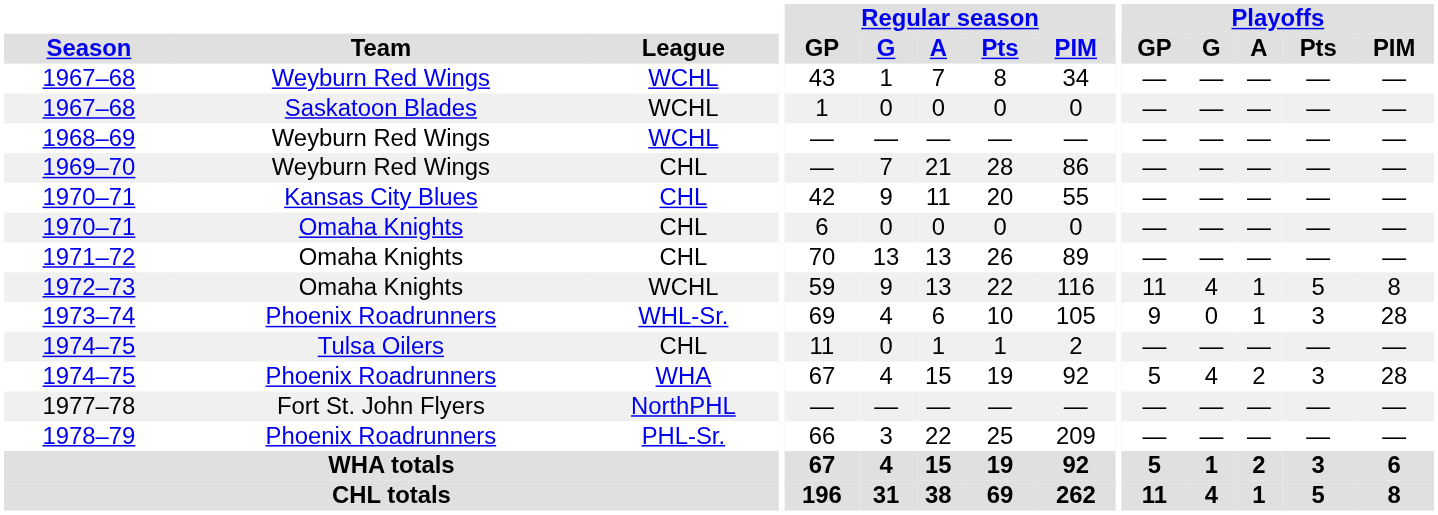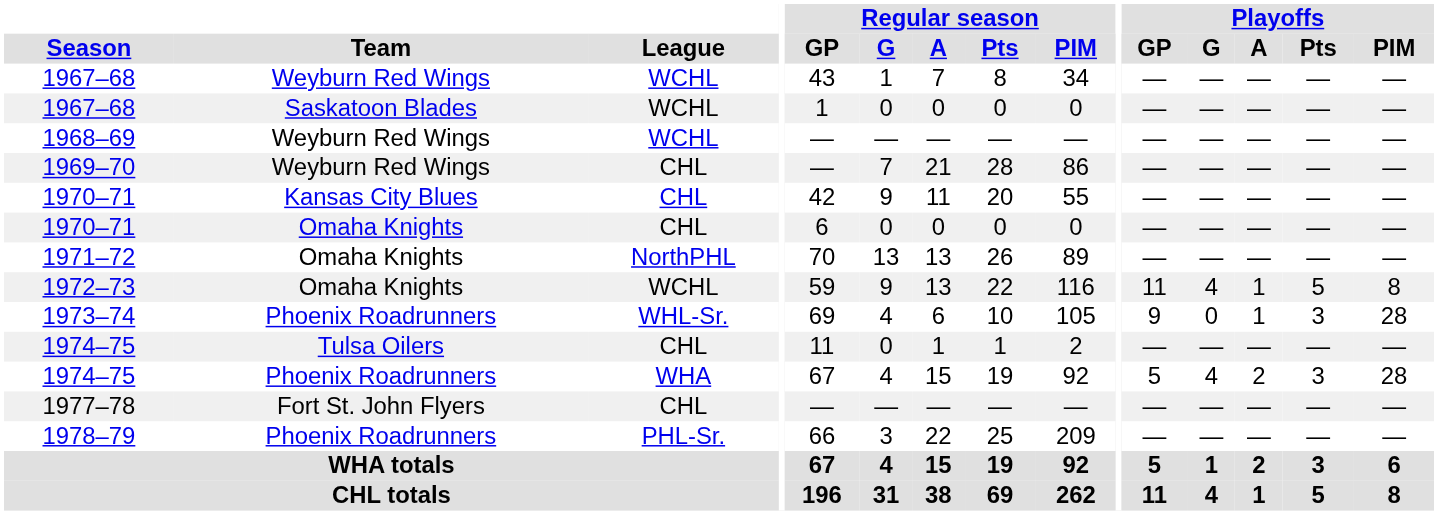1971–72 | League: CHL -> NorthPHL
1977–78 | League: NorthPHL -> CHL
